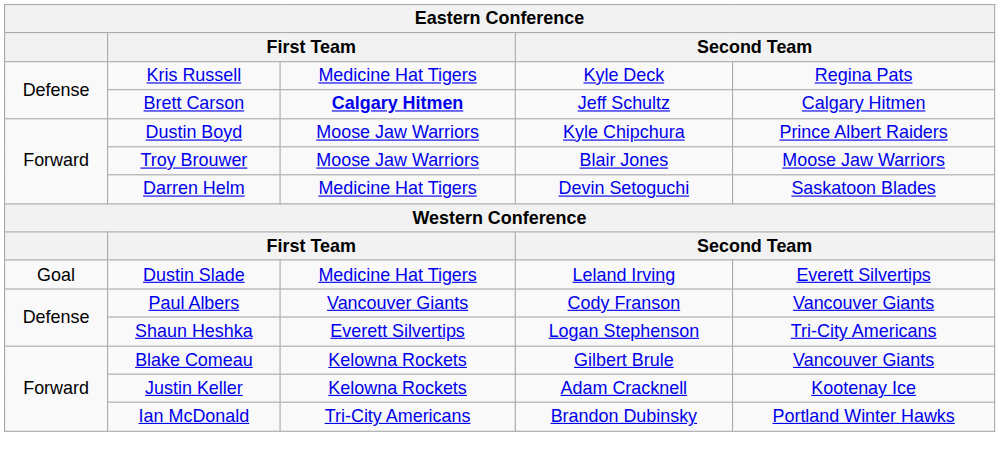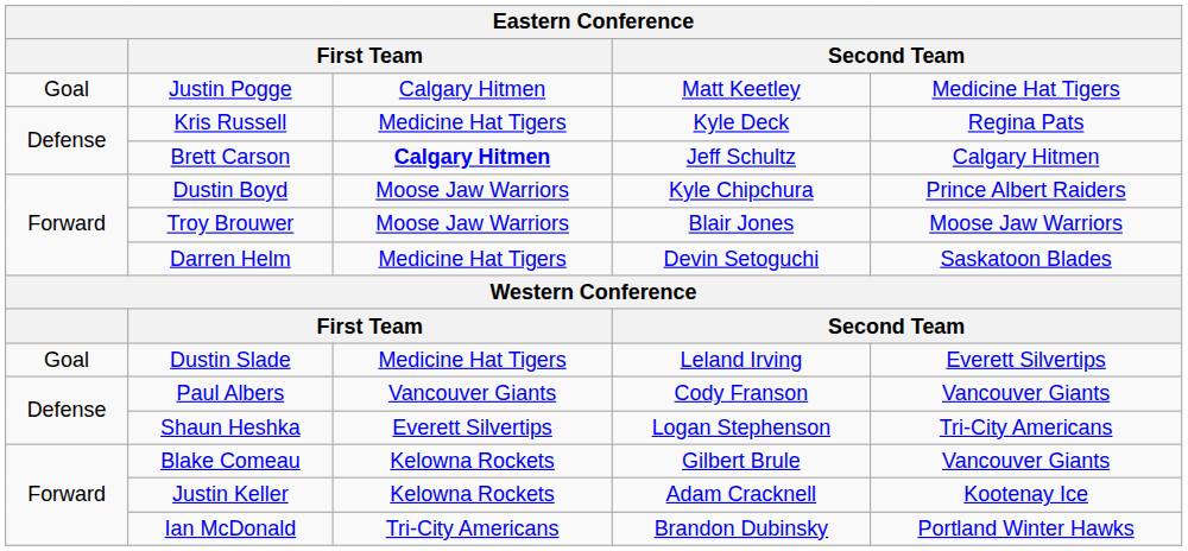+ row: Goal | Justin Pogge | Calgary Hitmen | Matt Keetley | Medicine Hat Tigers
